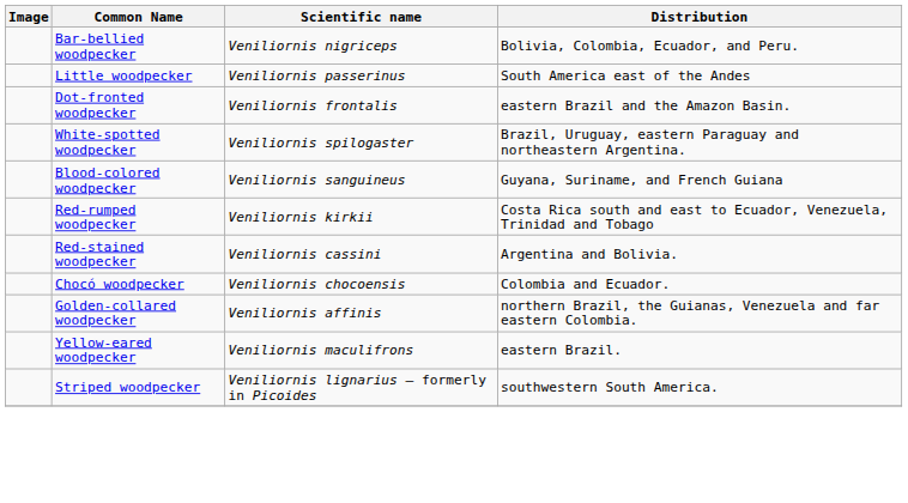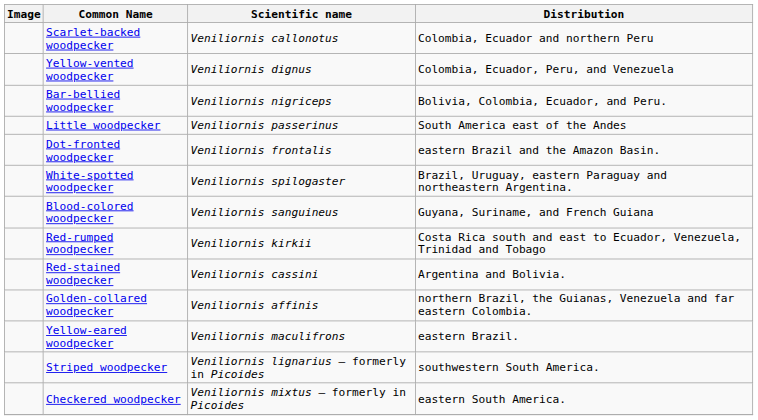+ row: Scarlet-backed woodpecker | Veniliornis callonotus | Colombia, Ecuador and northern Peru
+ row: Yellow-vented woodpecker | Veniliornis dignus | Colombia, Ecuador, Peru, and Venezuela
- row: Chocó woodpecker | Veniliornis chocoensis | Colombia and Ecuador.
+ row: Checkered woodpecker | Veniliornis mixtus – formerly in Picoides | eastern South America.
